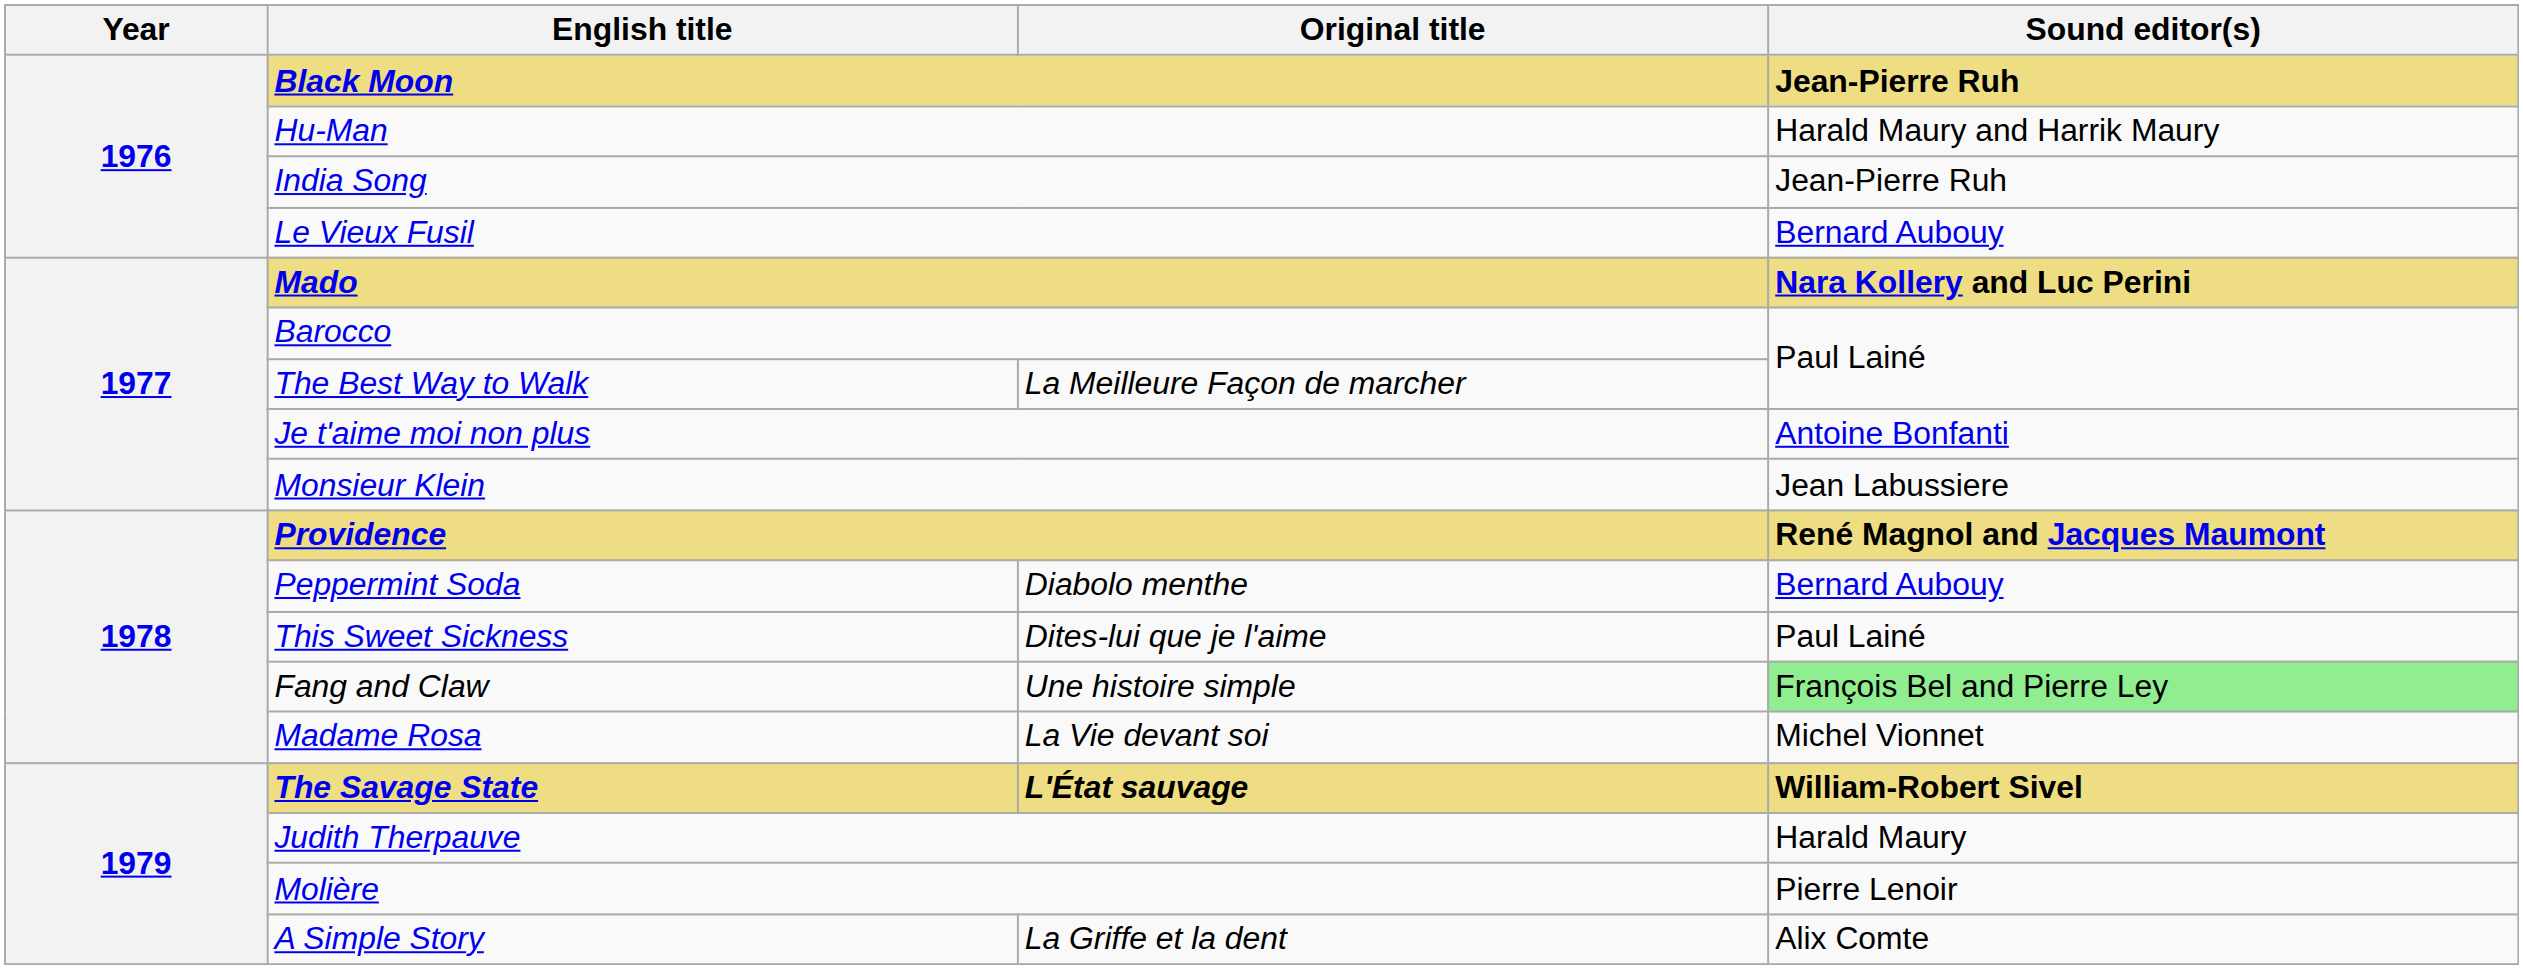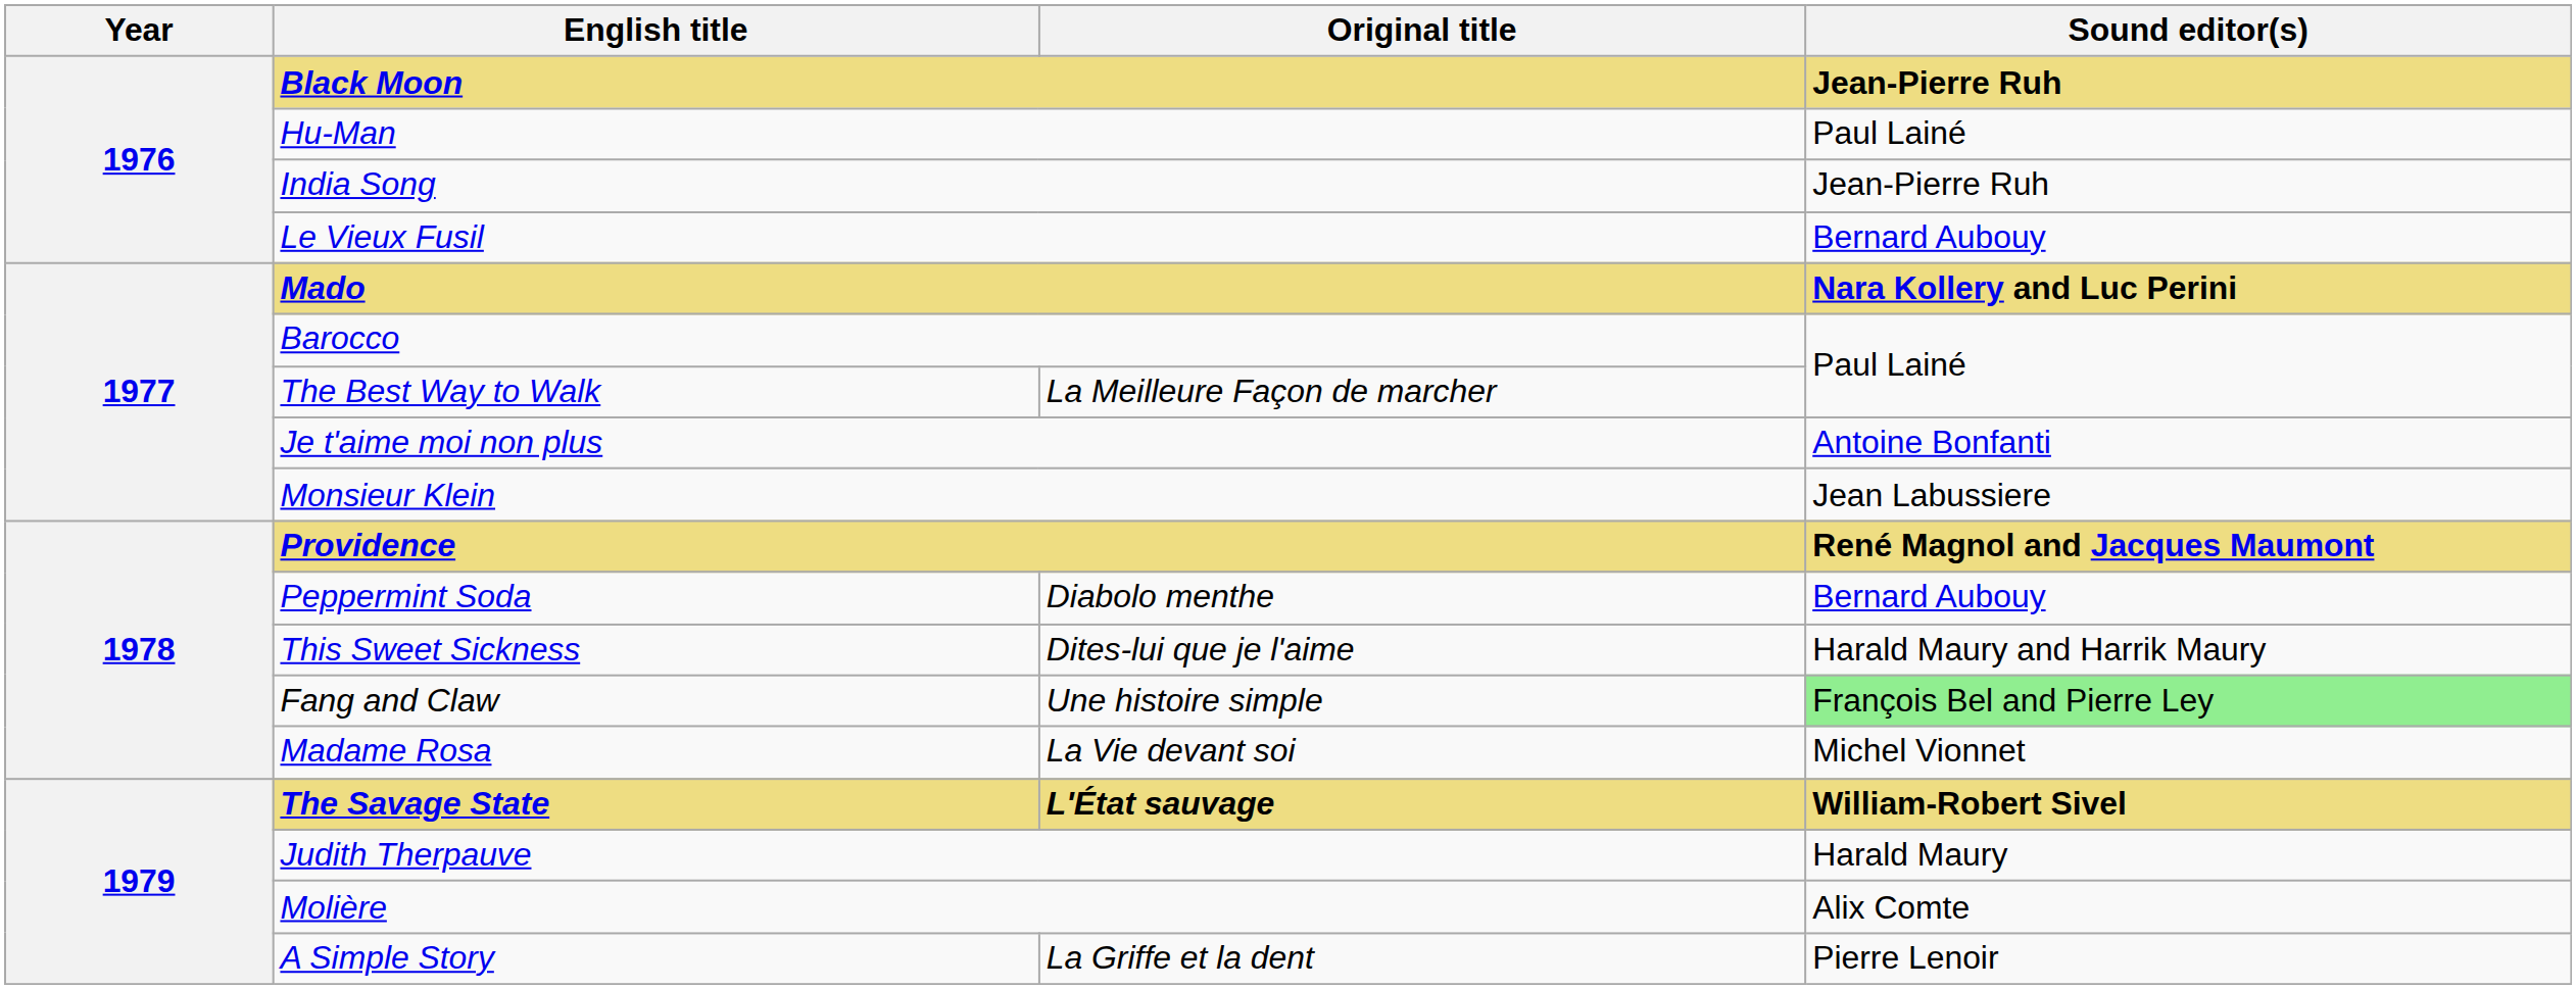Hu-Man | Sound editor(s): Harald Maury and Harrik Maury -> Paul Lainé
This Sweet Sickness | Sound editor(s): Paul Lainé -> Harald Maury and Harrik Maury
Molière | Sound editor(s): Pierre Lenoir -> Alix Comte
A Simple Story | Sound editor(s): Alix Comte -> Pierre Lenoir
